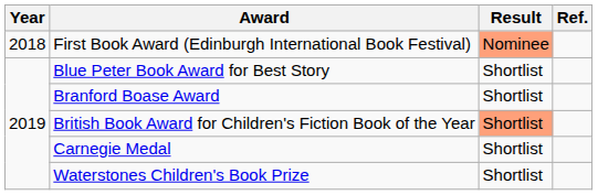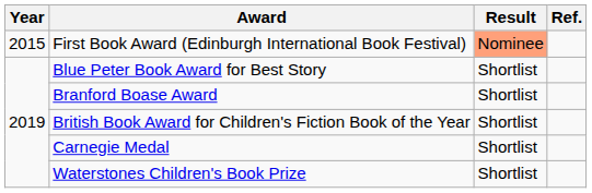First Book Award (Edinburgh International Book Festival) | Year: 2018 -> 2015
British Book Award for Children's Fiction Book of the Year | Result: lightsalmon background -> no background
